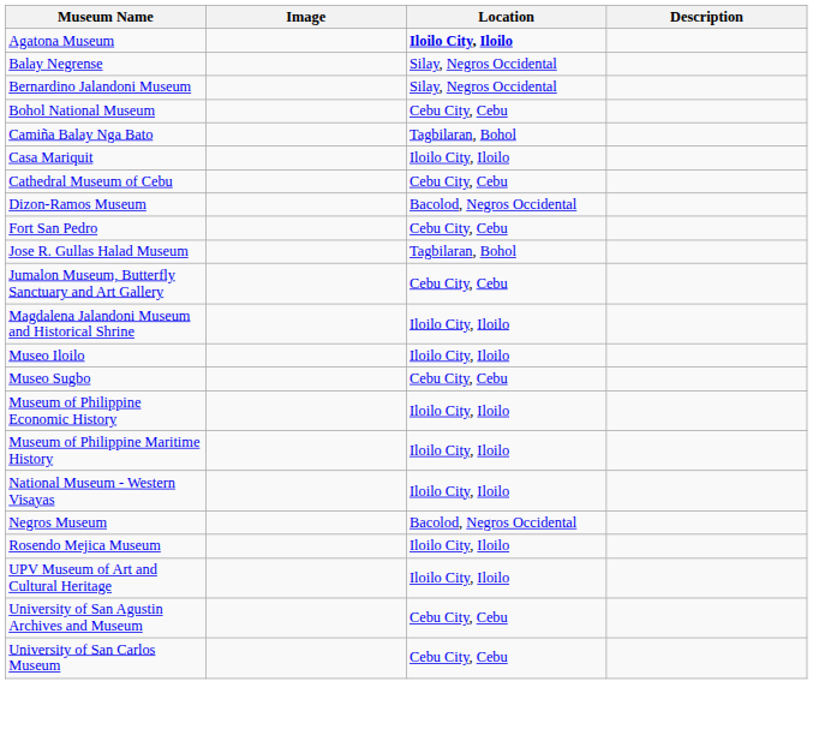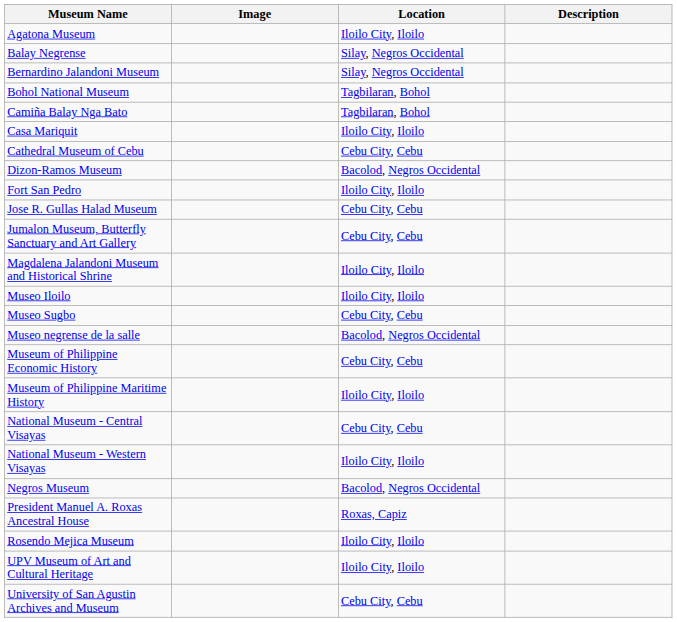Agatona Museum | Location: bold -> normal
Bohol National Museum | Location: Cebu City, Cebu -> Tagbilaran, Bohol
Fort San Pedro | Location: Cebu City, Cebu -> Iloilo City, Iloilo
Jose R. Gullas Halad Museum | Location: Tagbilaran, Bohol -> Cebu City, Cebu
+ row: Museo negrense de la salle | Bacolod, Negros Occidental
Museum of Philippine Economic History | Location: Iloilo City, Iloilo -> Cebu City, Cebu
+ row: National Museum - Central Visayas | Cebu City, Cebu
+ row: President Manuel A. Roxas Ancestral House | Roxas, Capiz
- row: University of San Carlos Museum | Cebu City, Cebu
